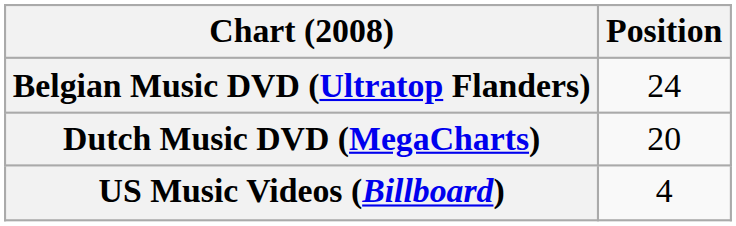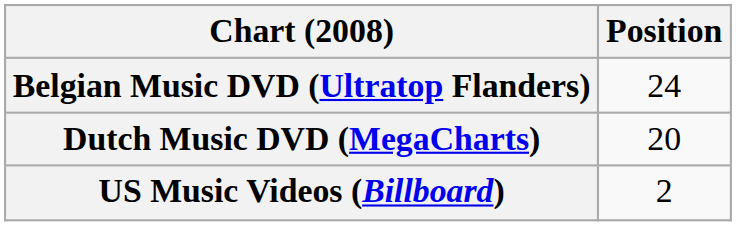US Music Videos (Billboard) | Position: 4 -> 2
